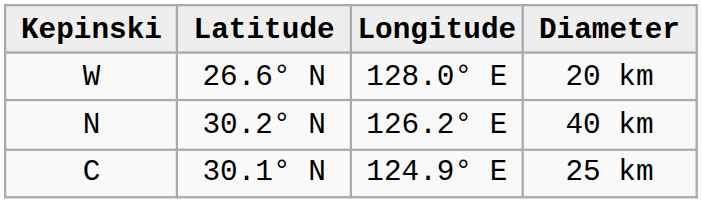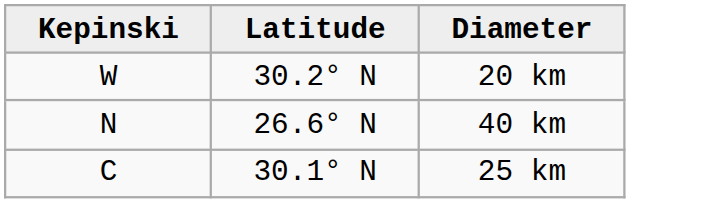- column: Longitude | 128.0° E | 126.2° E | 124.9° E
20 km | Latitude: 26.6° N -> 30.2° N
40 km | Latitude: 30.2° N -> 26.6° N
